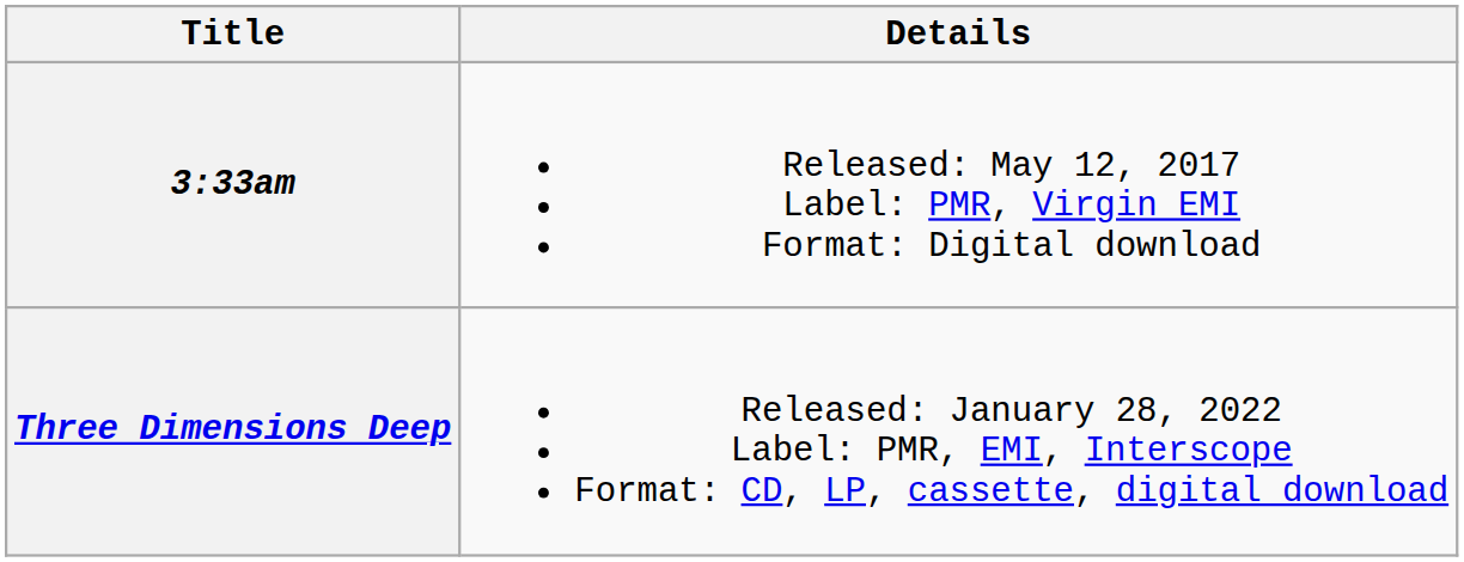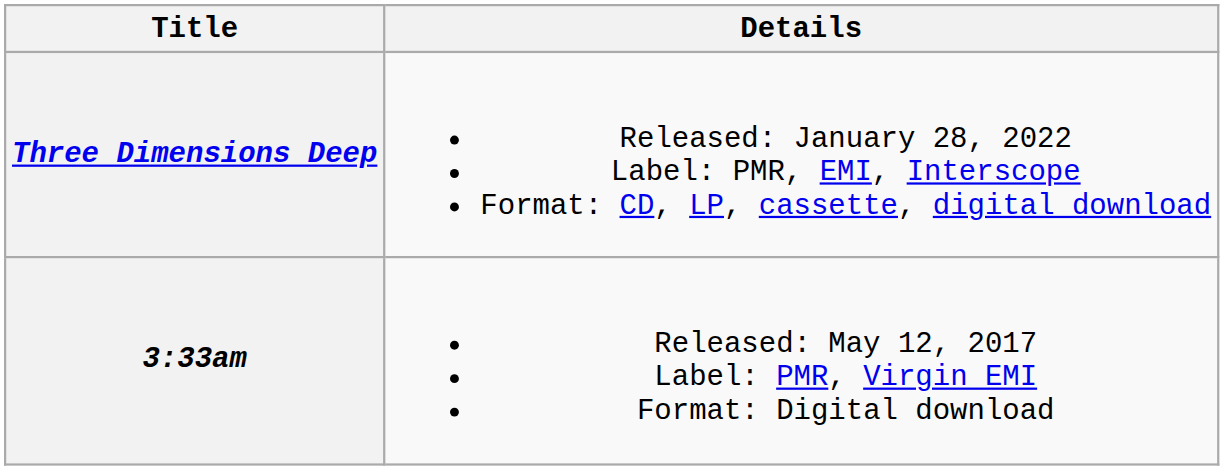rows swapped: 3:33am <-> Three Dimensions Deep
